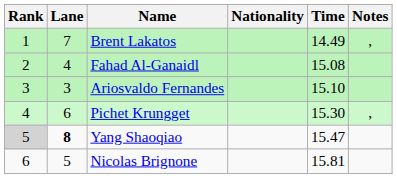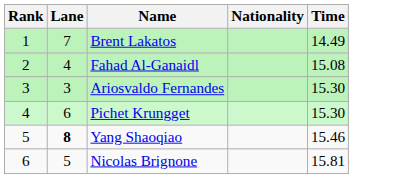- column: Notes | , | ,
Ariosvaldo Fernandes | Time: 15.10 -> 15.30
Yang Shaoqiao | Rank: lightgrey background -> no background
Yang Shaoqiao | Time: 15.47 -> 15.46
